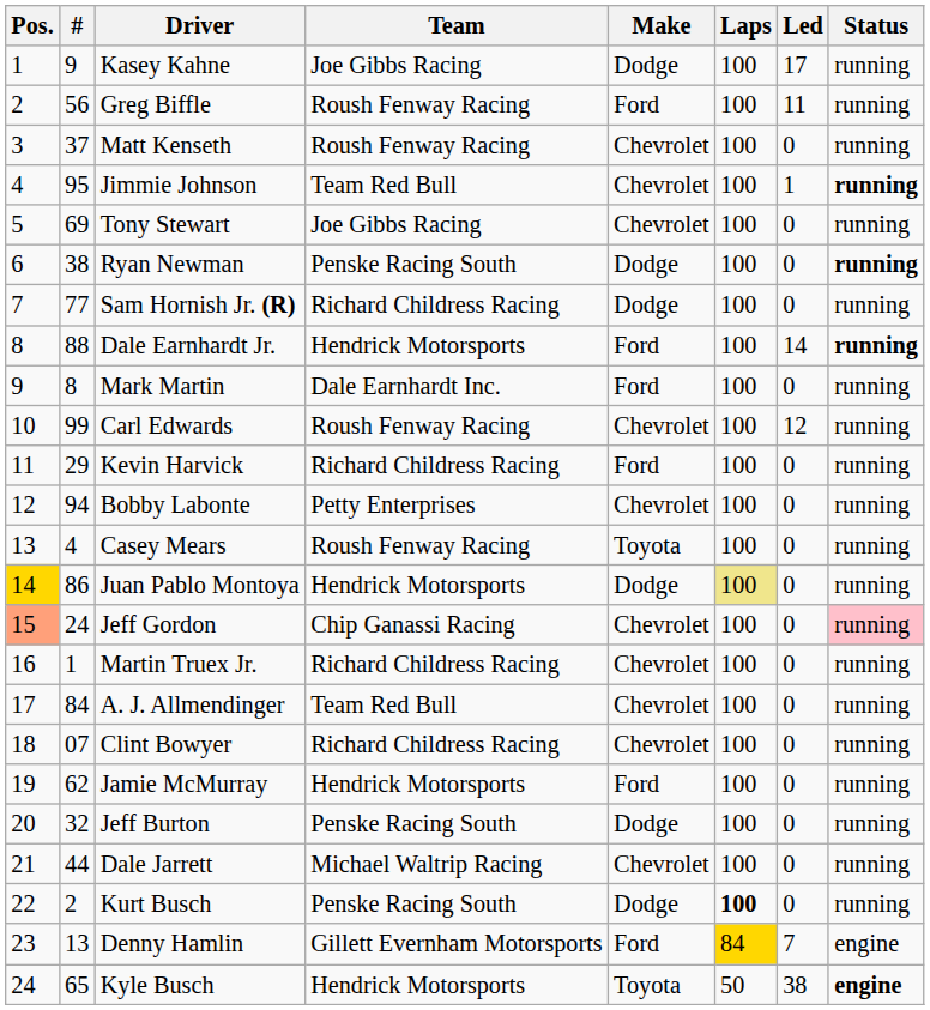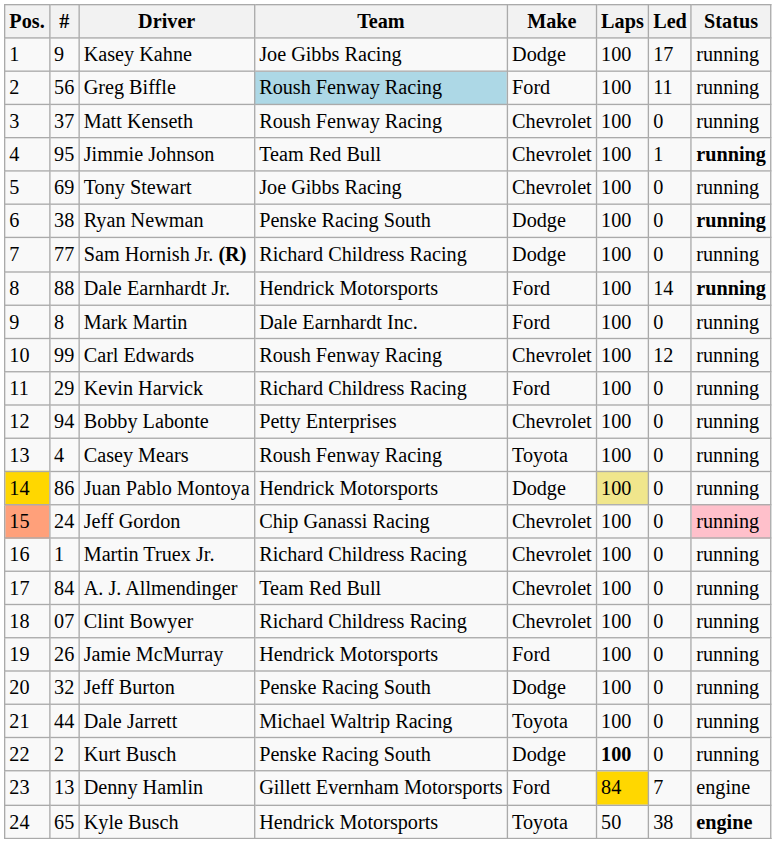Greg Biffle | Team: no background -> lightblue background
Jamie McMurray | #: 62 -> 26
Dale Jarrett | Make: Chevrolet -> Toyota
